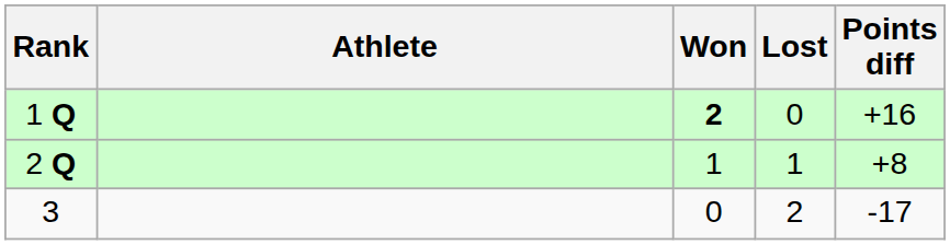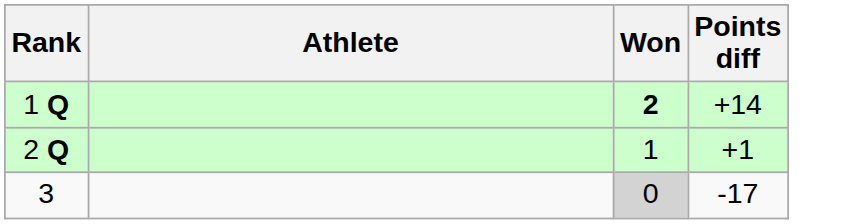- column: Lost | 0 | 1 | 2
1 Q | Points diff: +16 -> +14
2 Q | Points diff: +8 -> +1
3 | Won: no background -> lightgrey background
